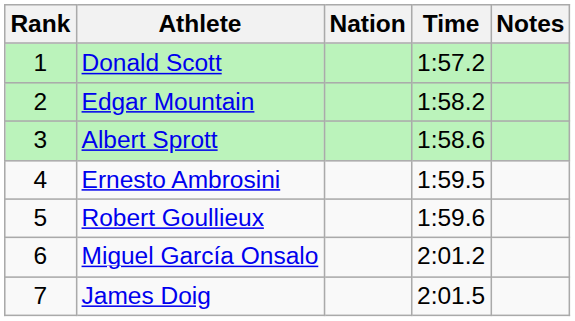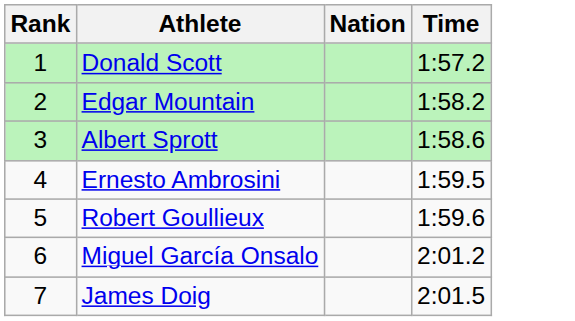- column: Notes
